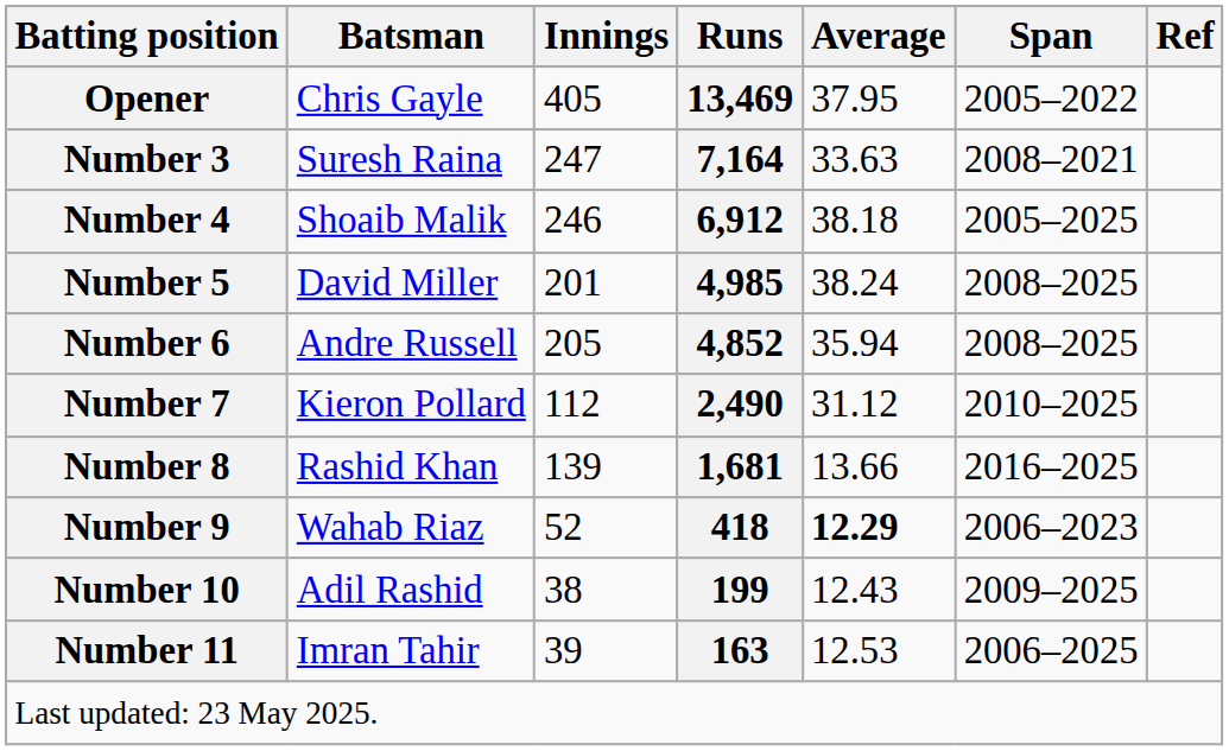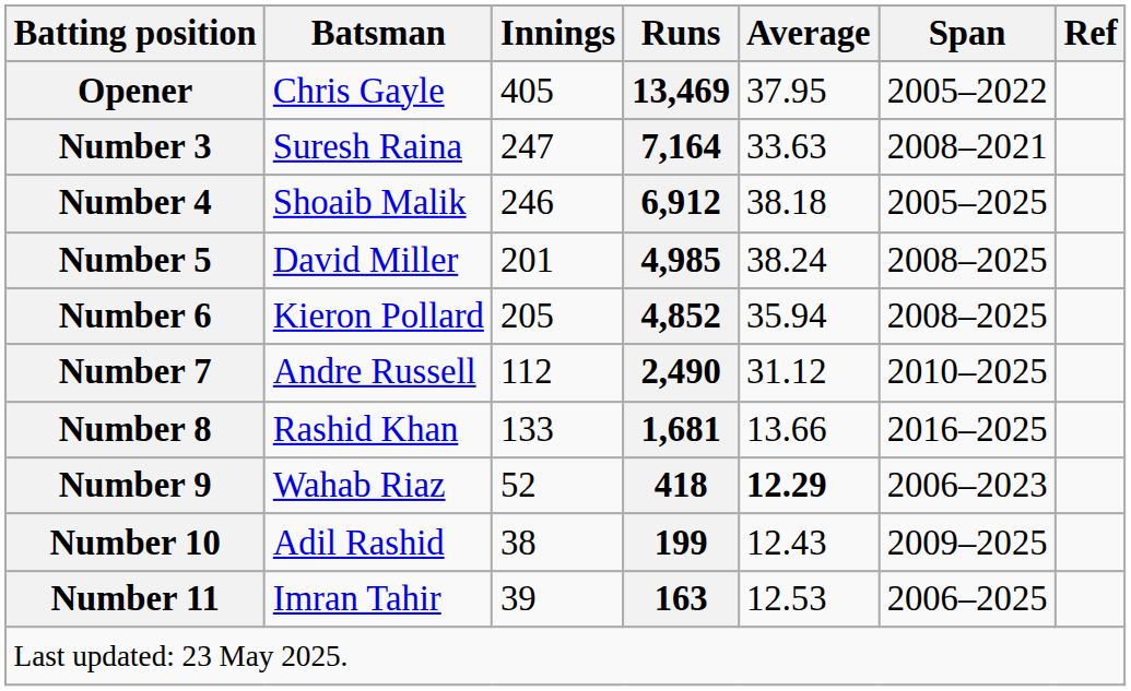Number 6 | Batsman: Andre Russell -> Kieron Pollard
Number 7 | Batsman: Kieron Pollard -> Andre Russell
Number 8 | Innings: 139 -> 133
